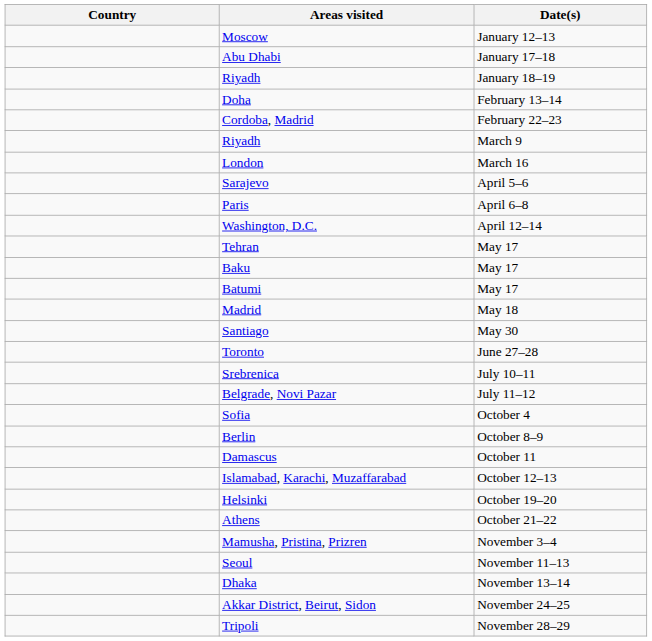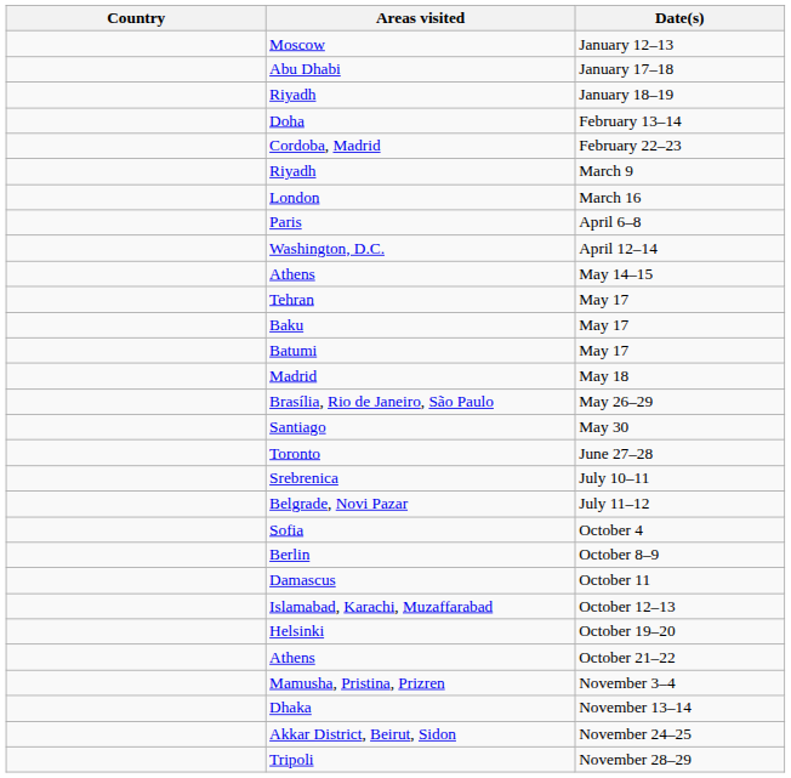- row: Sarajevo | April 5–6
+ row: Athens | May 14–15
+ row: Brasília, Rio de Janeiro, São Paulo | May 26–29
- row: Seoul | November 11–13
